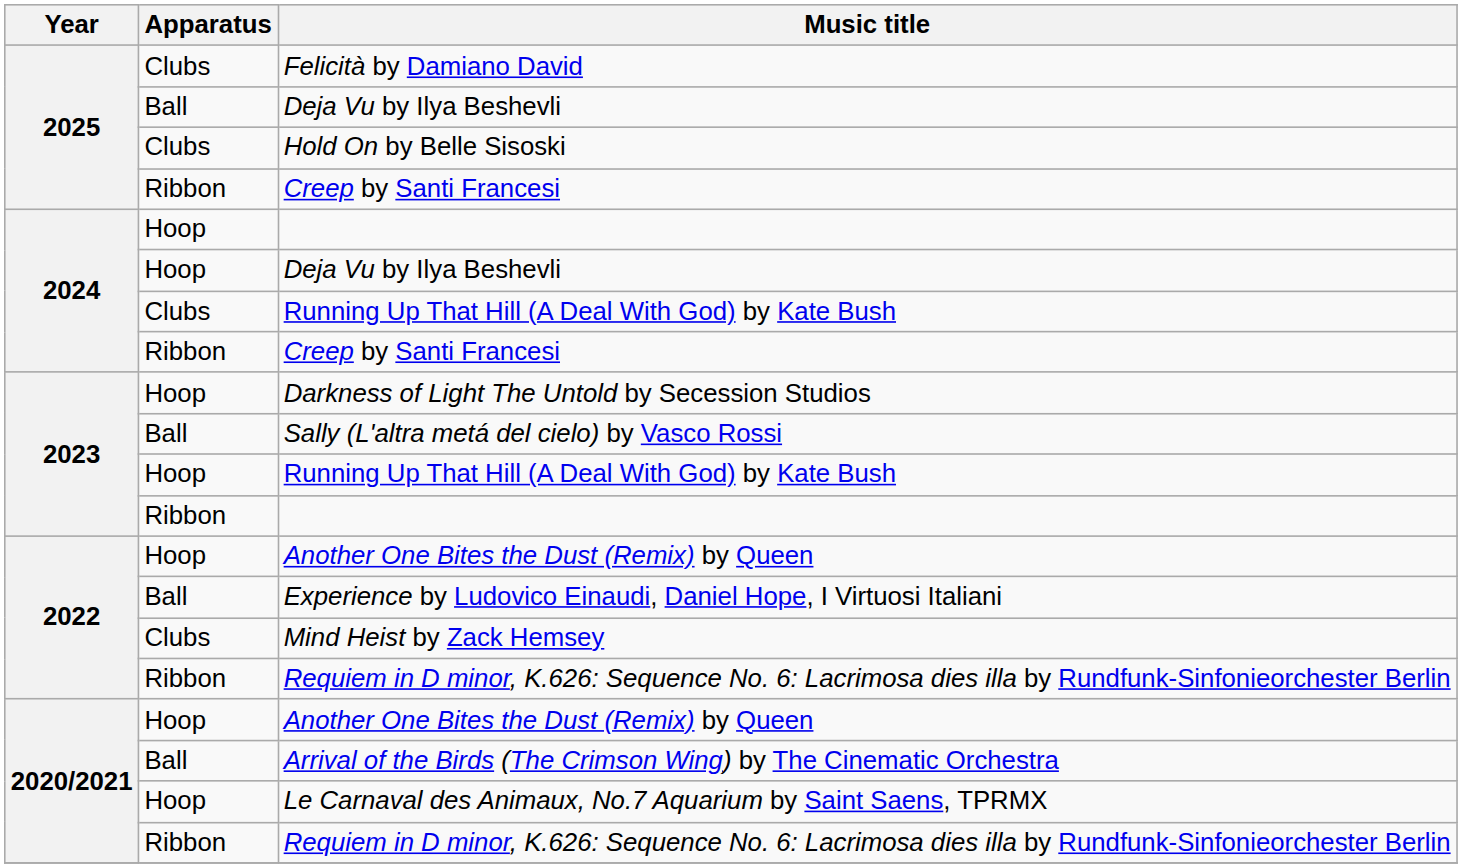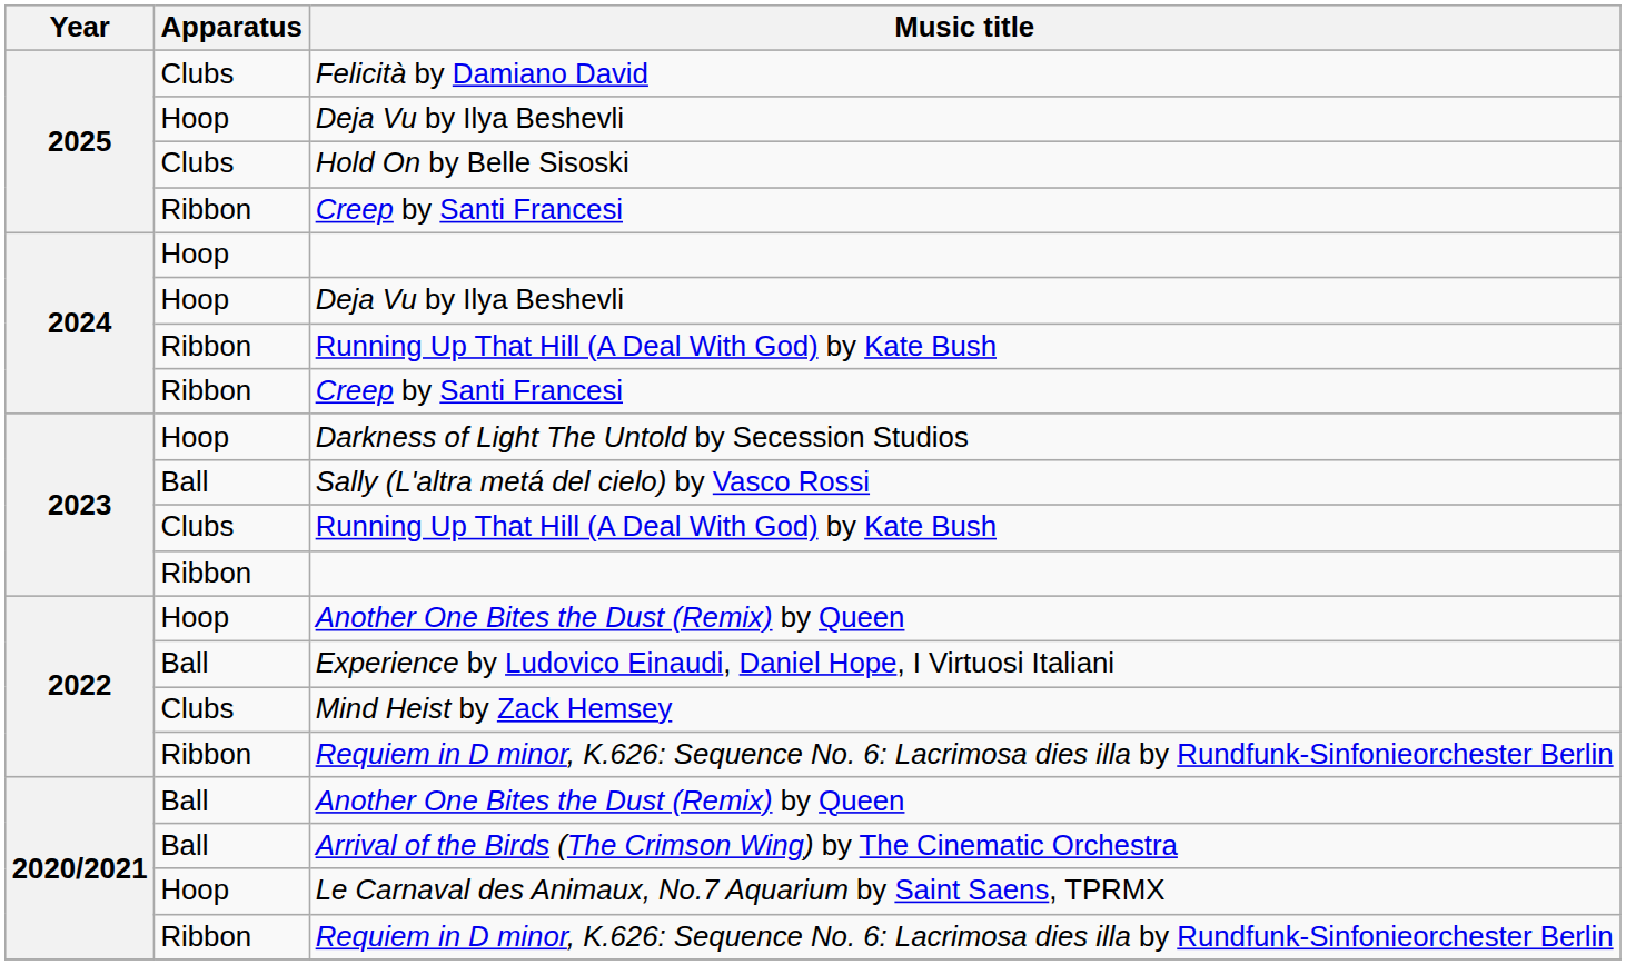2025 / Deja Vu by Ilya Beshevli | Apparatus: Ball -> Hoop
2024 / Running Up That Hill (A Deal With God) by Kate Bush | Apparatus: Clubs -> Ribbon
2023 / Running Up That Hill (A Deal With God) by Kate Bush | Apparatus: Hoop -> Clubs
2020/2021 / Another One Bites the Dust (Remix) by Queen | Apparatus: Hoop -> Ball
